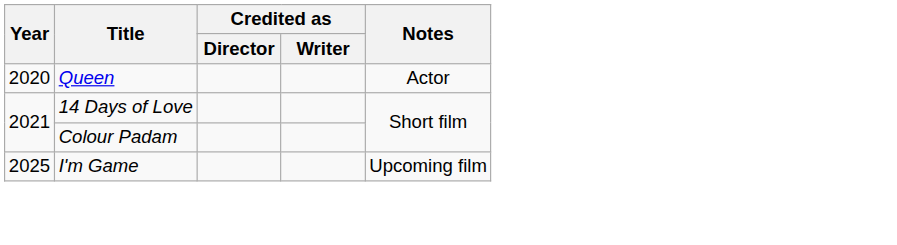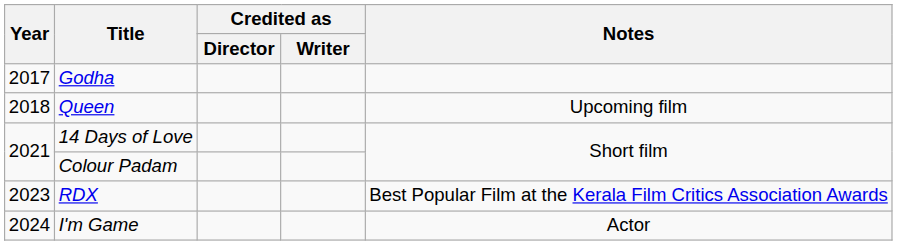+ row: 2017 | Godha
Queen | Year: 2020 -> 2018
Queen | Notes: Actor -> Upcoming film
+ row: 2023 | RDX | Best Popular Film at the Kerala Film Critics Association Awards
I'm Game | Year: 2025 -> 2024
I'm Game | Notes: Upcoming film -> Actor
